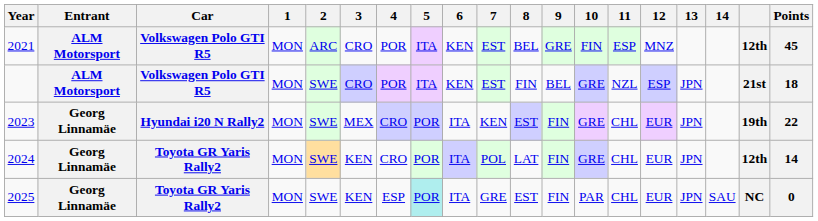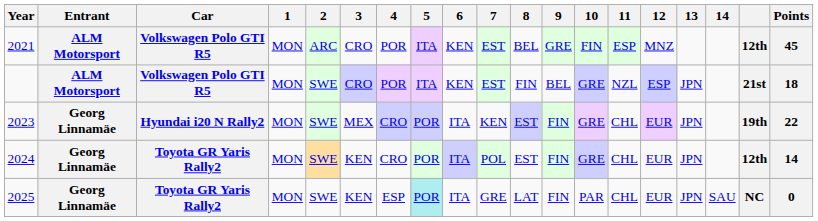2024 | 8: LAT -> EST
2025 | 8: EST -> LAT
